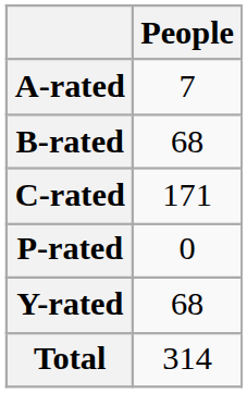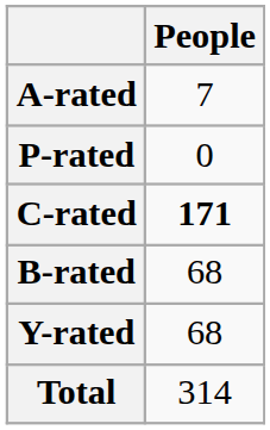rows swapped: B-rated <-> P-rated
C-rated | People: normal -> bold
